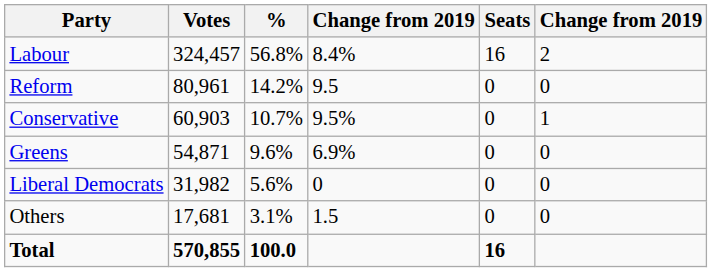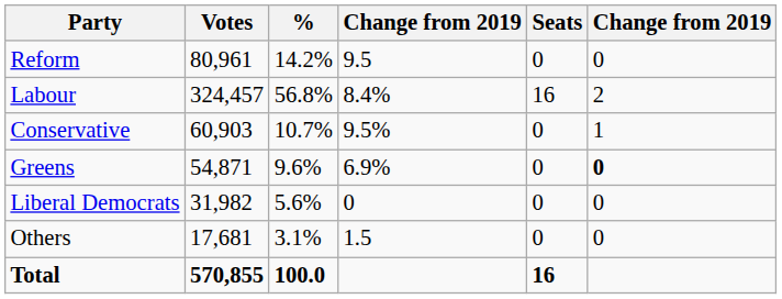rows swapped: Labour <-> Reform
Greens | column 6: normal -> bold
